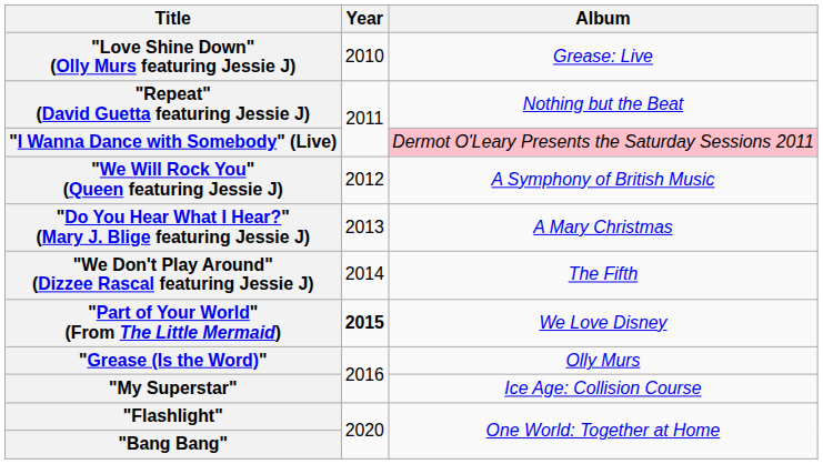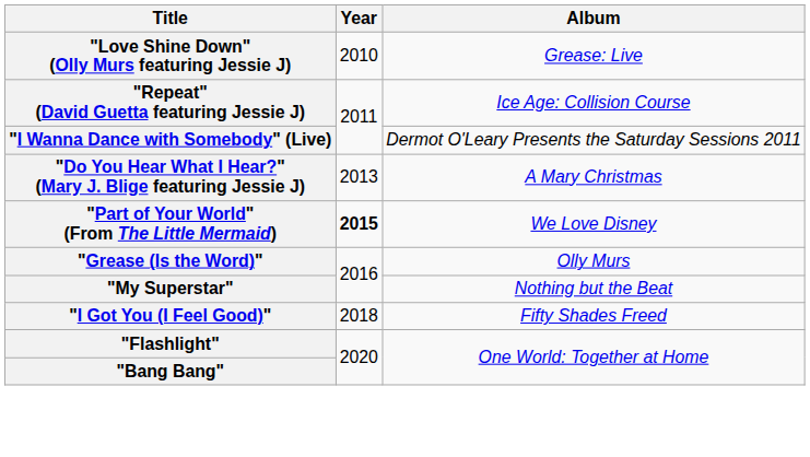"Repeat" (David Guetta featuring Jessie J) | Album: Nothing but the Beat -> Ice Age: Collision Course
"I Wanna Dance with Somebody" (Live) | Album: pink background -> no background
- row: "We Will Rock You" (Queen featuring Jessie J) | 2012 | A Symphony of British Music
- row: "We Don't Play Around" (Dizzee Rascal featuring Jessie J) | 2014 | The Fifth
"My Superstar" | Album: Ice Age: Collision Course -> Nothing but the Beat
+ row: "I Got You (I Feel Good)" | 2018 | Fifty Shades Freed
